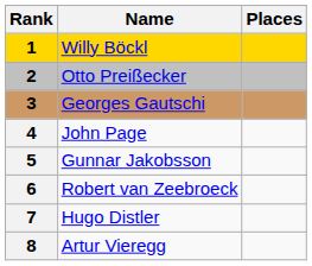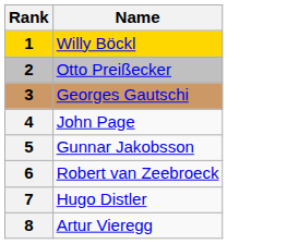- column: Places
